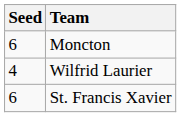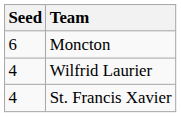St. Francis Xavier | Seed: 6 -> 4
